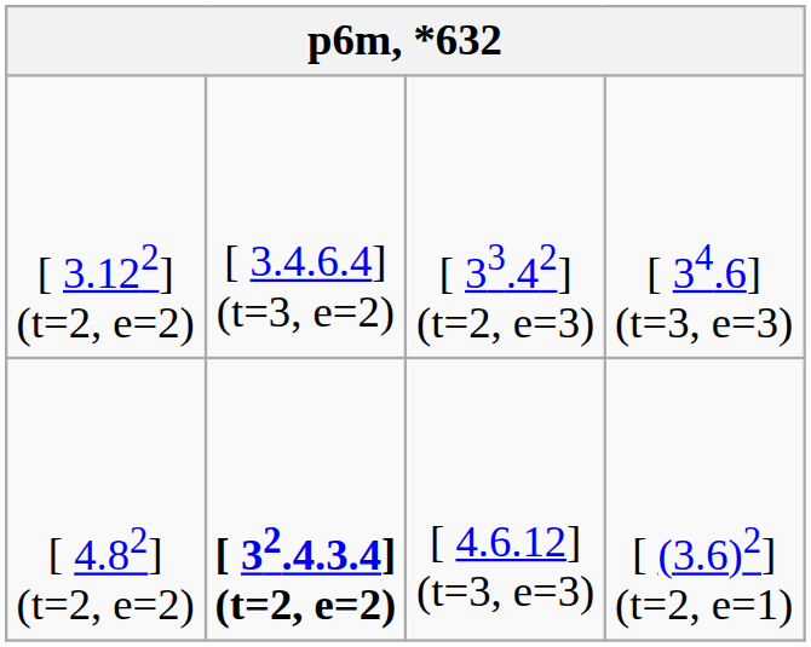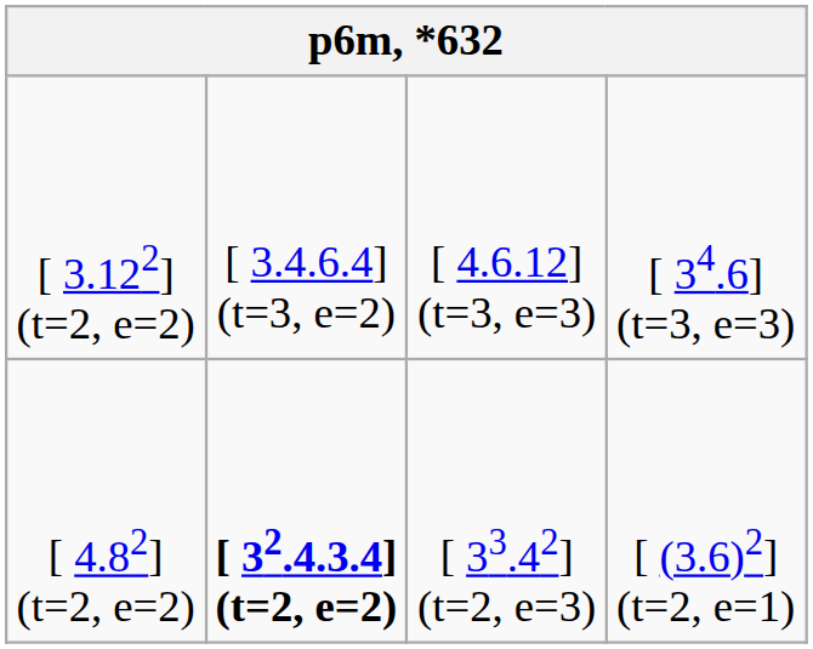[ 3.122] (t=2, e=2) | column 3: [ 33.42] (t=2, e=3) -> [ 4.6.12] (t=3, e=3)
[ 4.82] (t=2, e=2) | column 3: [ 4.6.12] (t=3, e=3) -> [ 33.42] (t=2, e=3)
